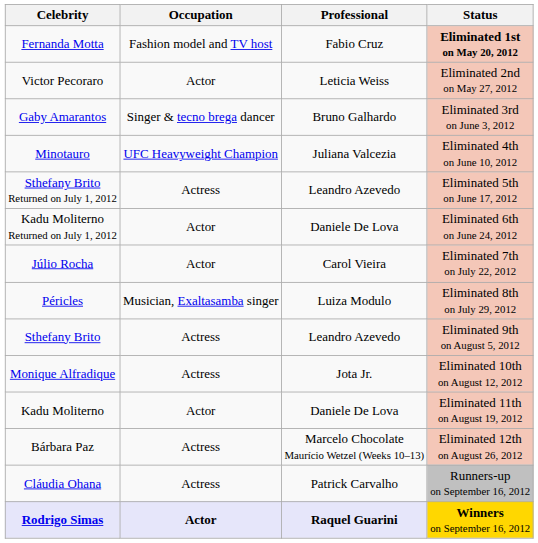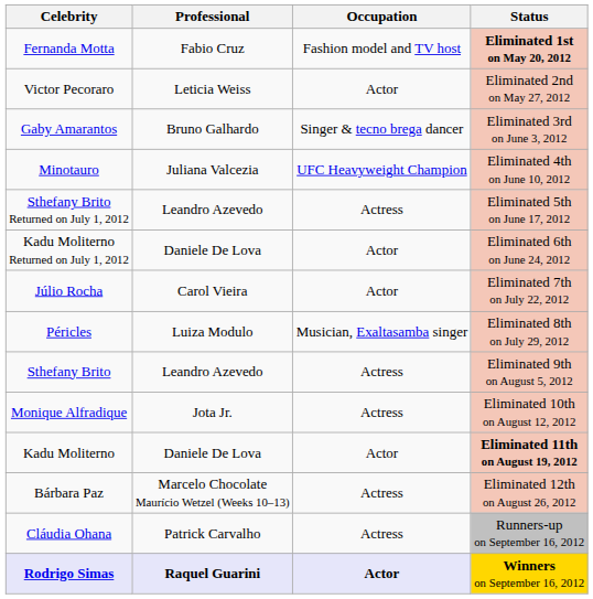columns swapped: Occupation <-> Professional
Kadu Moliterno | Status: normal -> bold
